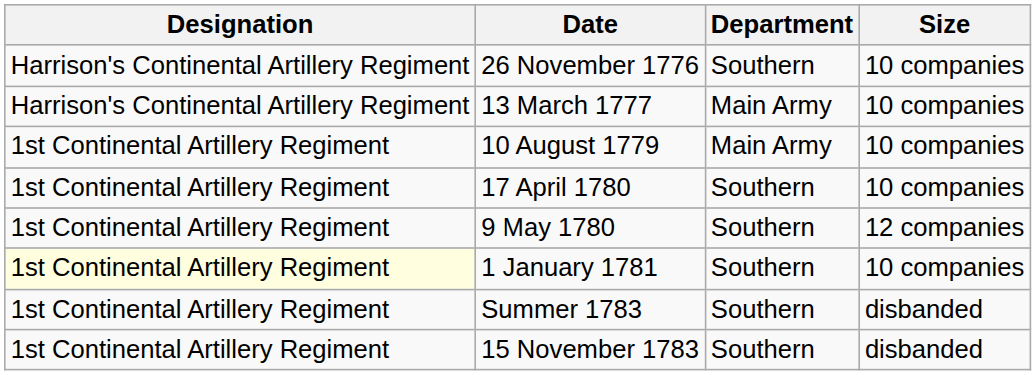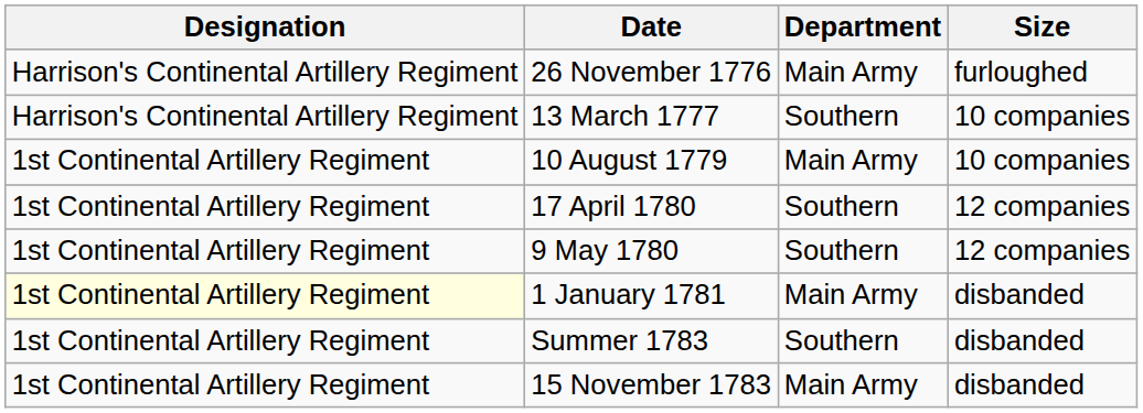26 November 1776 | Department: Southern -> Main Army
26 November 1776 | Size: 10 companies -> furloughed
13 March 1777 | Department: Main Army -> Southern
17 April 1780 | Size: 10 companies -> 12 companies
1 January 1781 | Department: Southern -> Main Army
1 January 1781 | Size: 10 companies -> disbanded
15 November 1783 | Department: Southern -> Main Army
